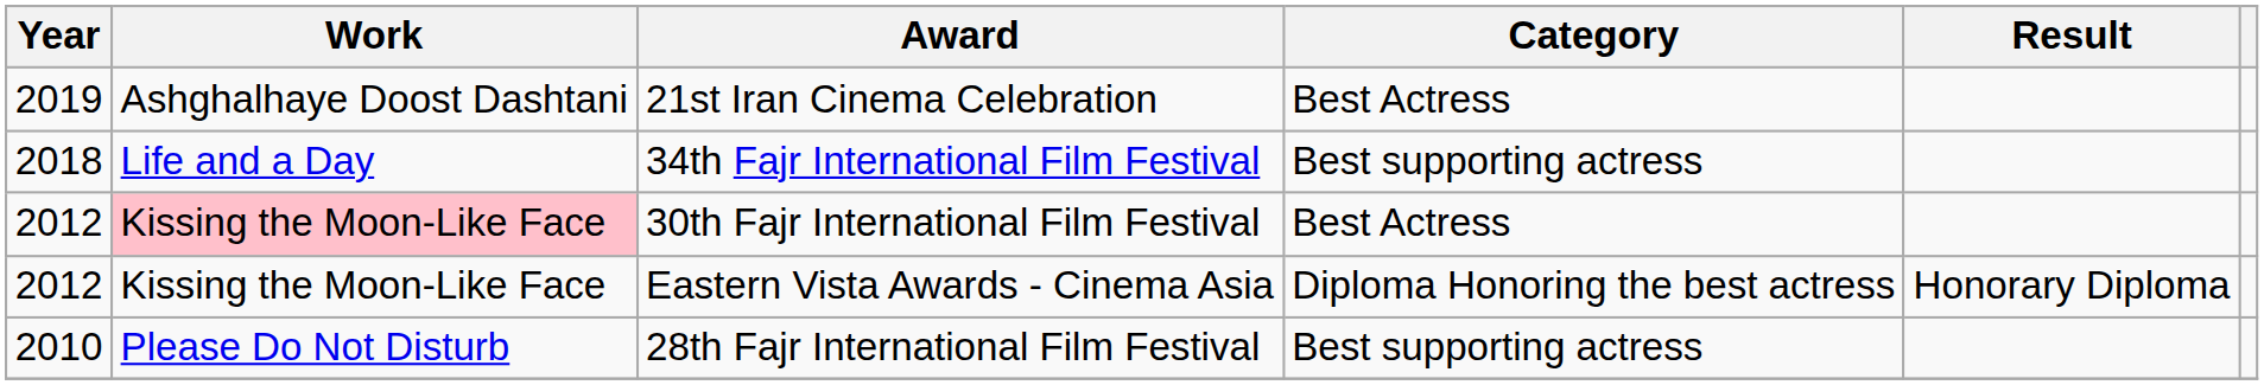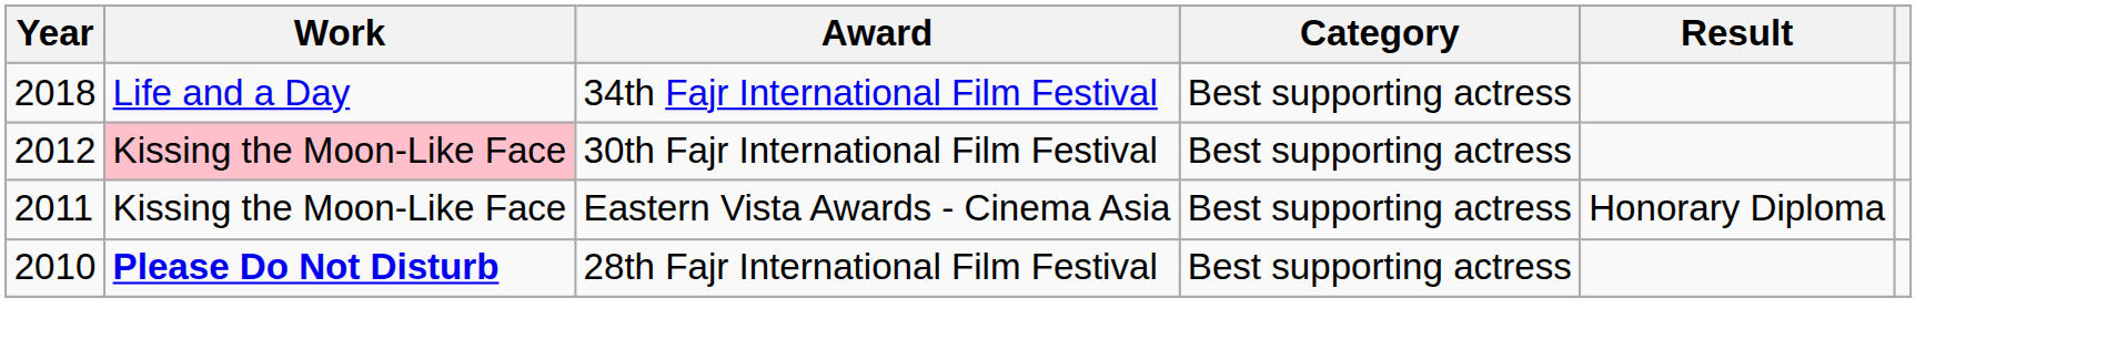- row: 2019 | Ashghalhaye Doost Dashtani | 21st Iran Cinema Celebration | Best Actress
30th Fajr International Film Festival | Category: Best Actress -> Best supporting actress
Eastern Vista Awards - Cinema Asia | Year: 2012 -> 2011
Eastern Vista Awards - Cinema Asia | Category: Diploma Honoring the best actress -> Best supporting actress
28th Fajr International Film Festival | Work: normal -> bold
